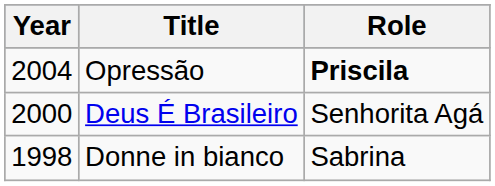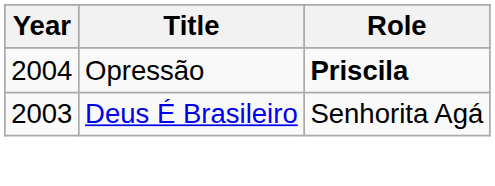Deus É Brasileiro | Year: 2000 -> 2003
- row: 1998 | Donne in bianco | Sabrina
